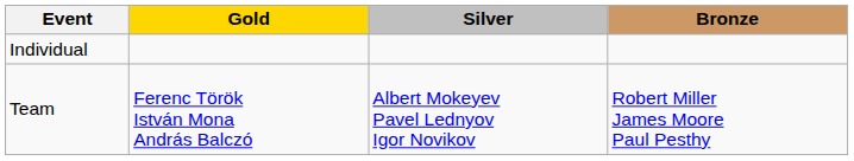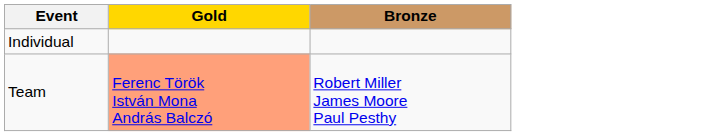- column: Silver | Albert Mokeyev Pavel Lednyov Igor Novikov
Team | Gold: no background -> lightsalmon background
